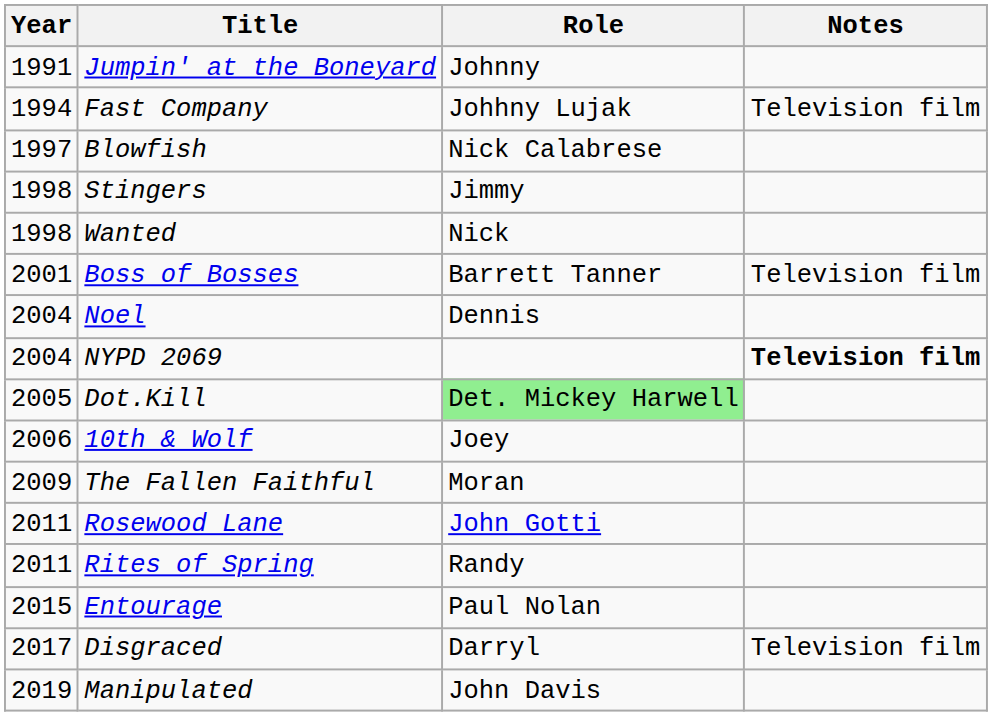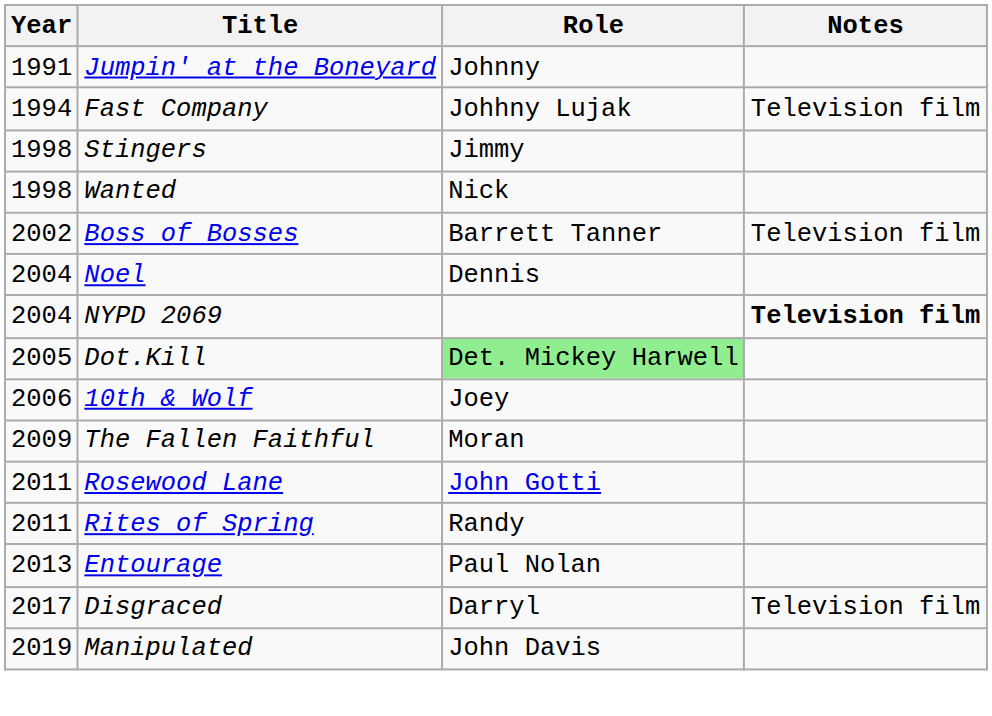- row: 1997 | Blowfish | Nick Calabrese
Boss of Bosses | Year: 2001 -> 2002
Entourage | Year: 2015 -> 2013
